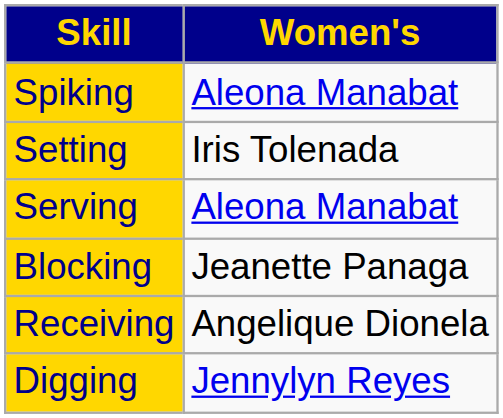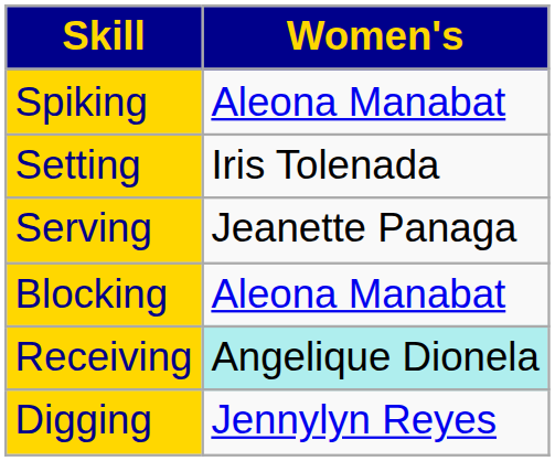Serving | Women's: Aleona Manabat -> Jeanette Panaga
Blocking | Women's: Jeanette Panaga -> Aleona Manabat
Receiving | Women's: no background -> paleturquoise background
